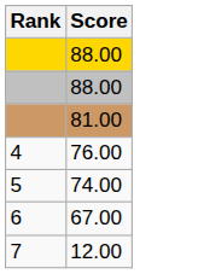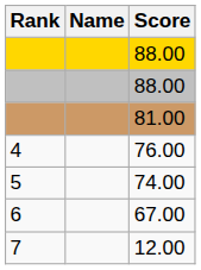+ column: Name
